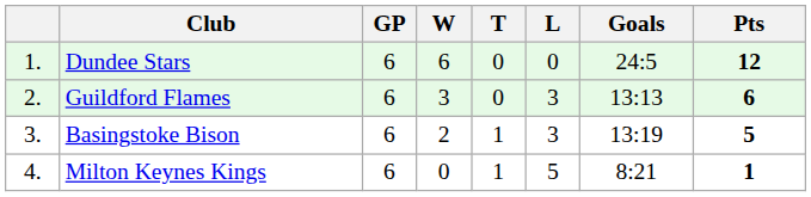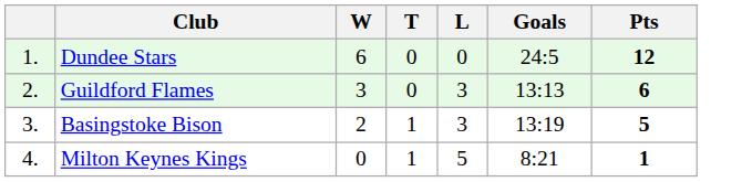- column: GP | 6 | 6 | 6 | 6
